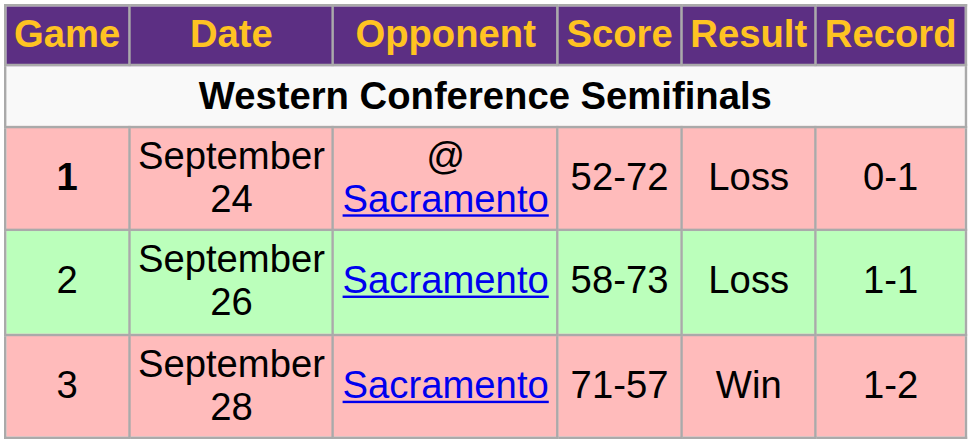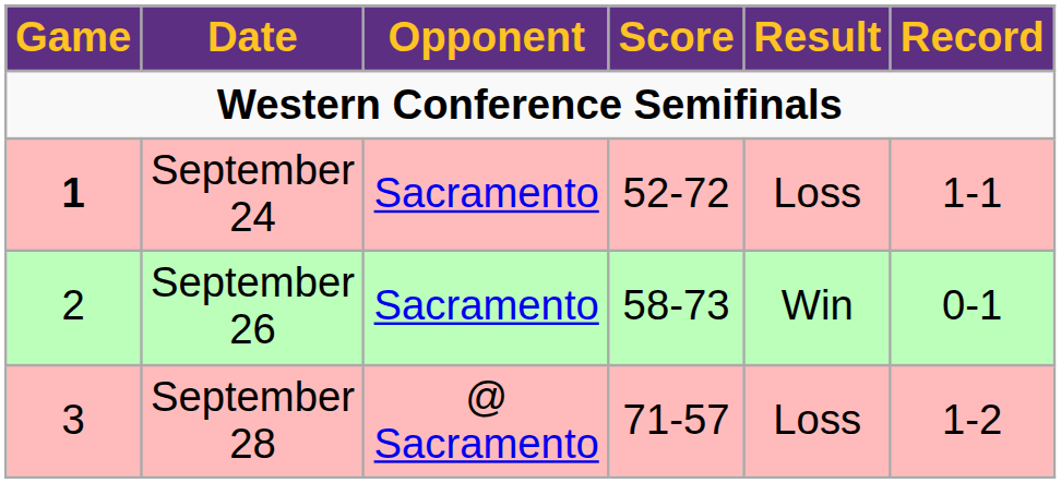September 24 | Opponent: @ Sacramento -> Sacramento
September 24 | Record: 0-1 -> 1-1
September 26 | Result: Loss -> Win
September 26 | Record: 1-1 -> 0-1
September 28 | Opponent: Sacramento -> @ Sacramento
September 28 | Result: Win -> Loss
